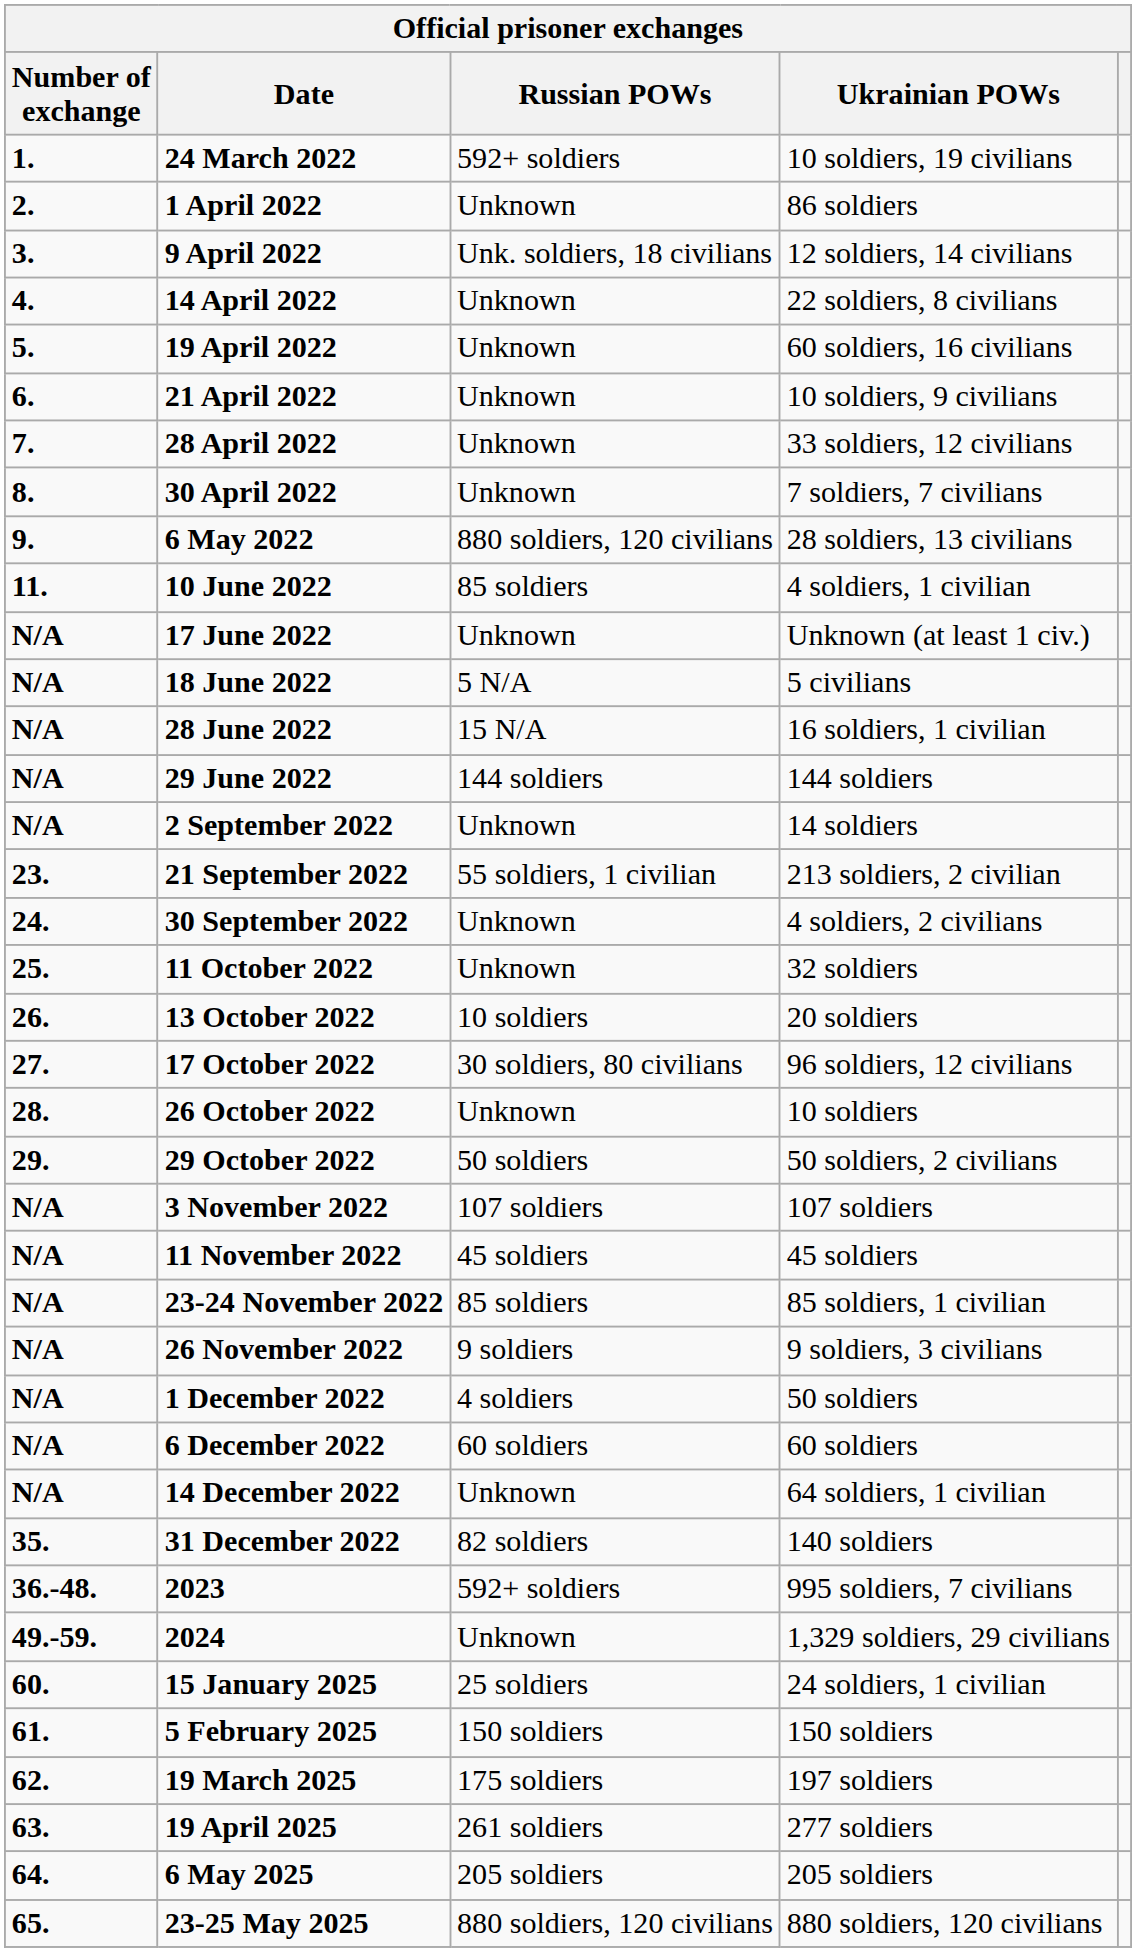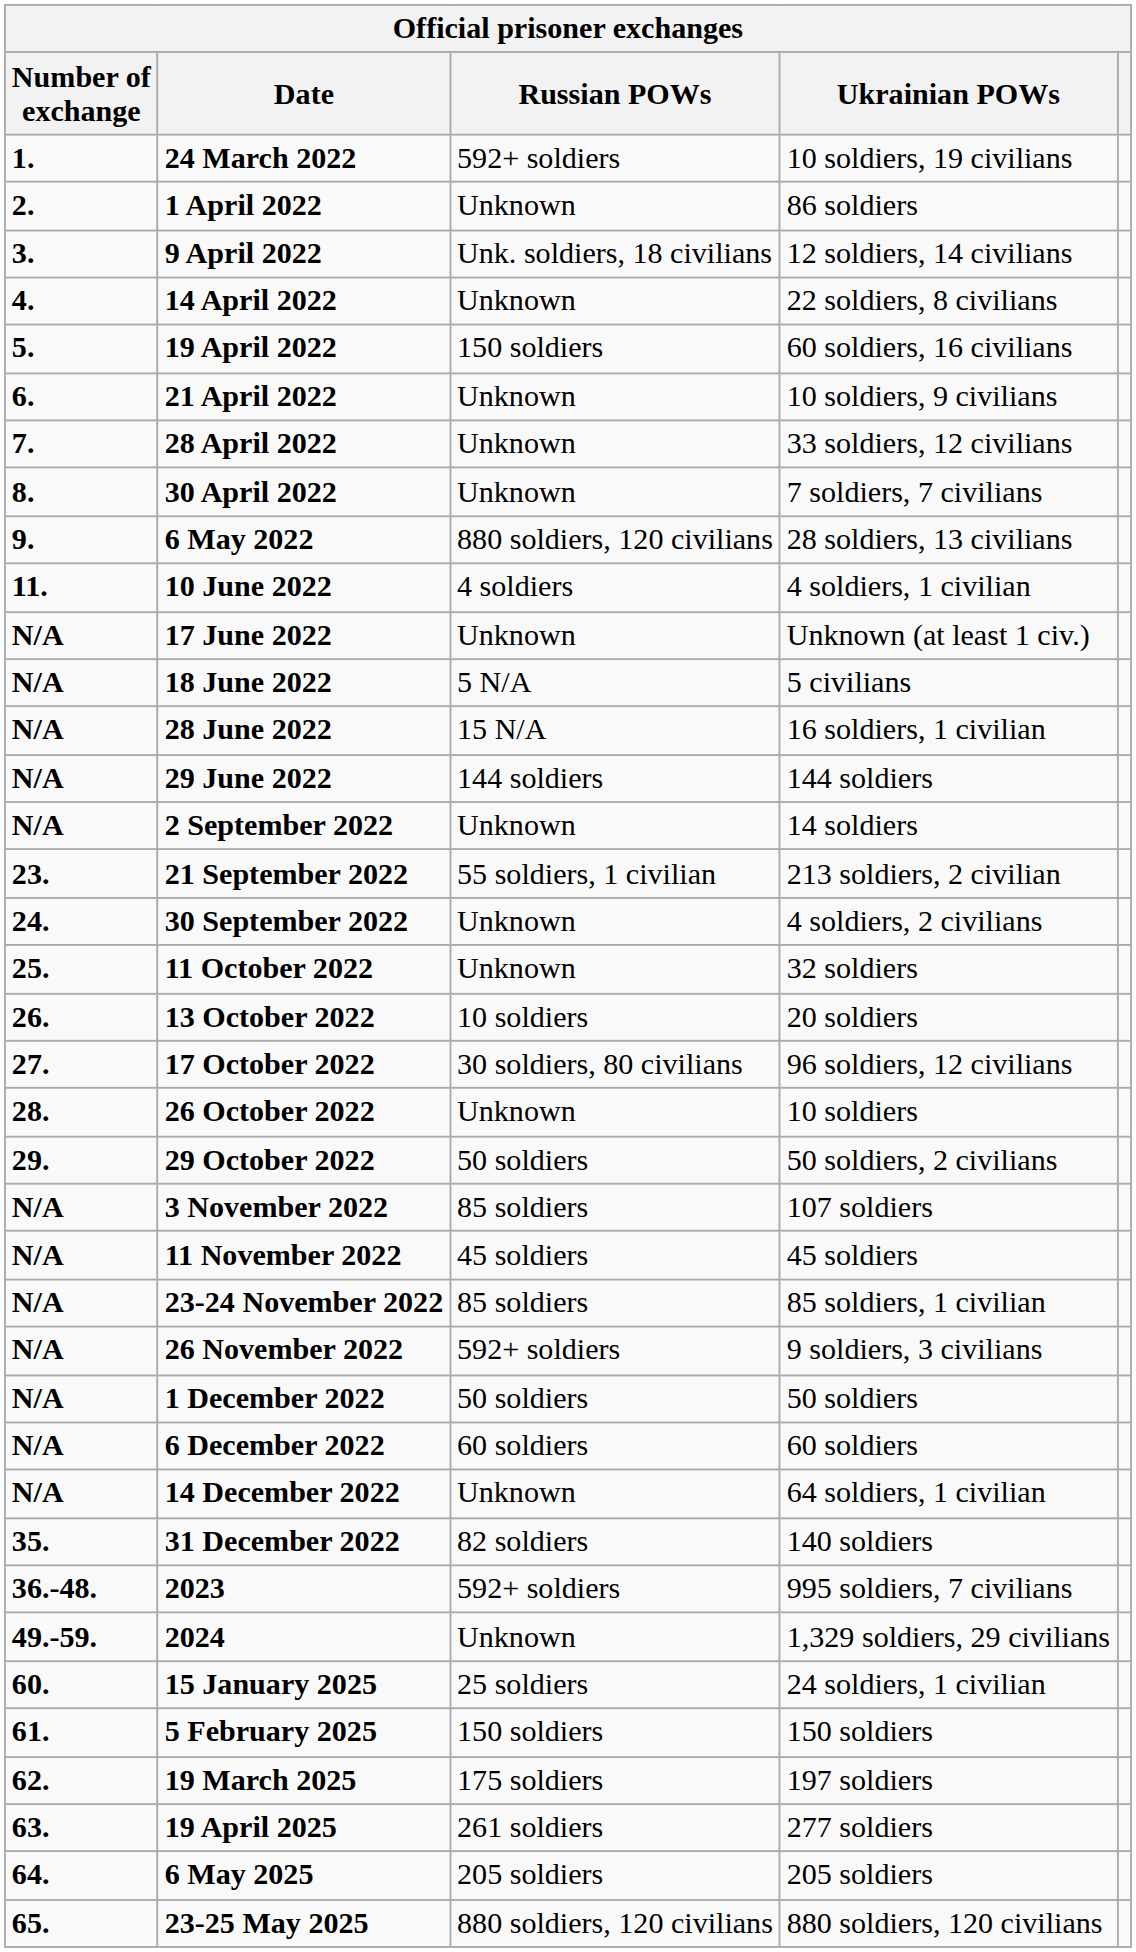19 April 2022 | Russian POWs: Unknown -> 150 soldiers
10 June 2022 | Russian POWs: 85 soldiers -> 4 soldiers
3 November 2022 | Russian POWs: 107 soldiers -> 85 soldiers
26 November 2022 | Russian POWs: 9 soldiers -> 592+ soldiers
1 December 2022 | Russian POWs: 4 soldiers -> 50 soldiers
